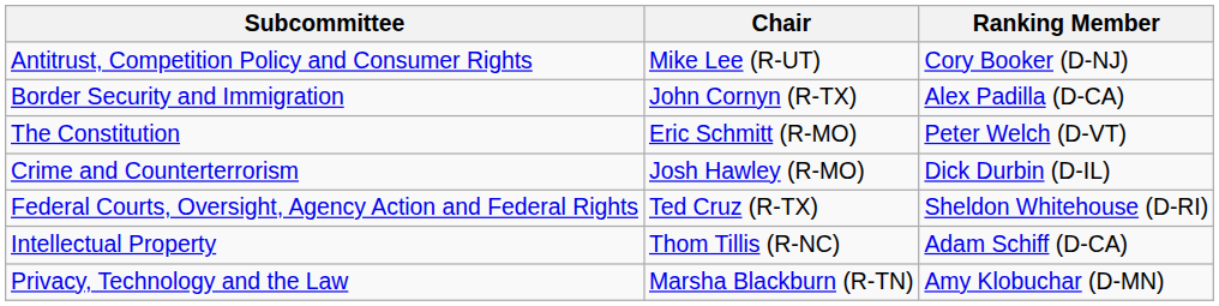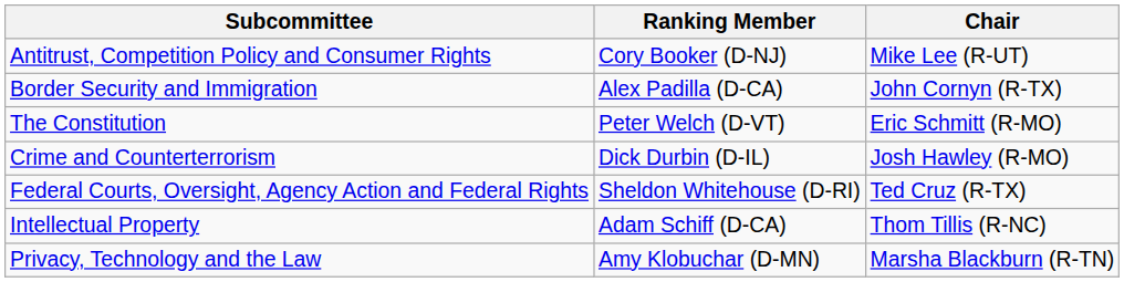columns swapped: Chair <-> Ranking Member
